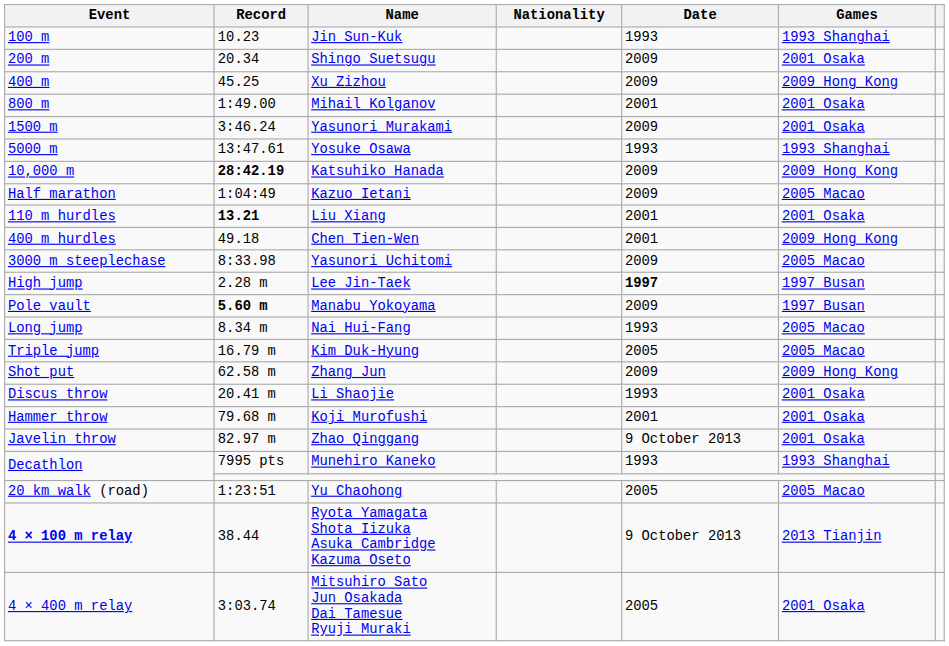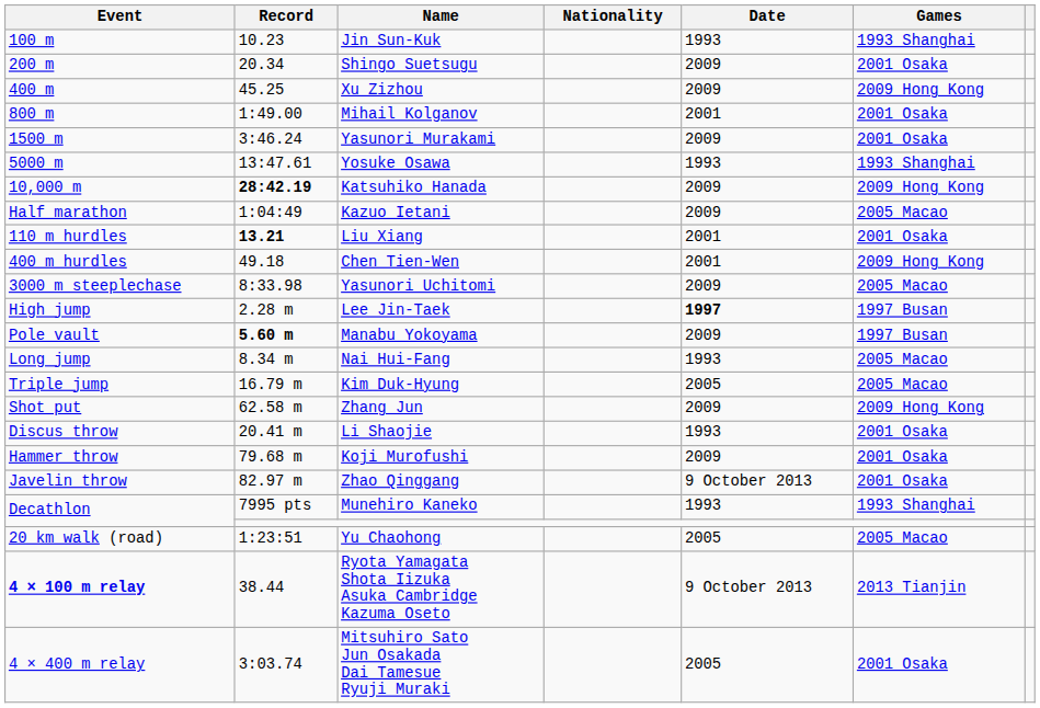Koji Murofushi | Date: 2001 -> 2009
